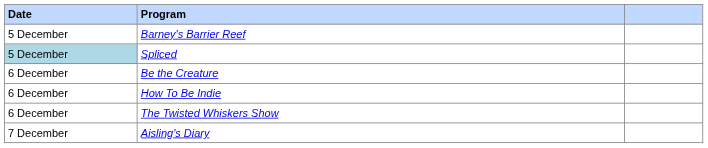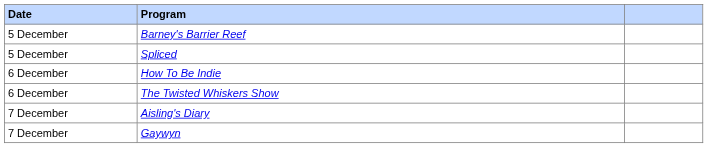Spliced | Date: lightblue background -> no background
- row: 6 December | Be the Creature
+ row: 7 December | Gaywyn
